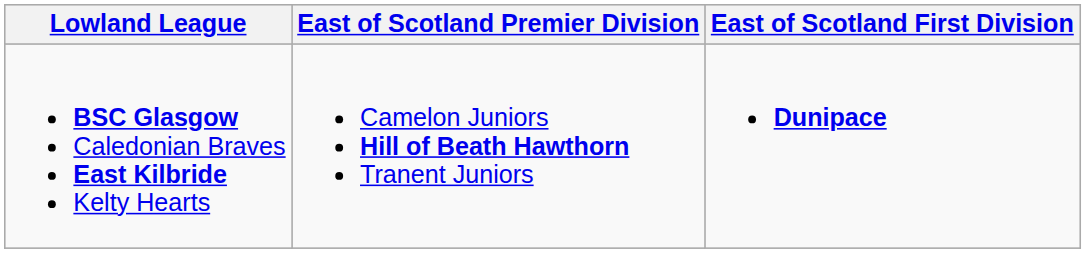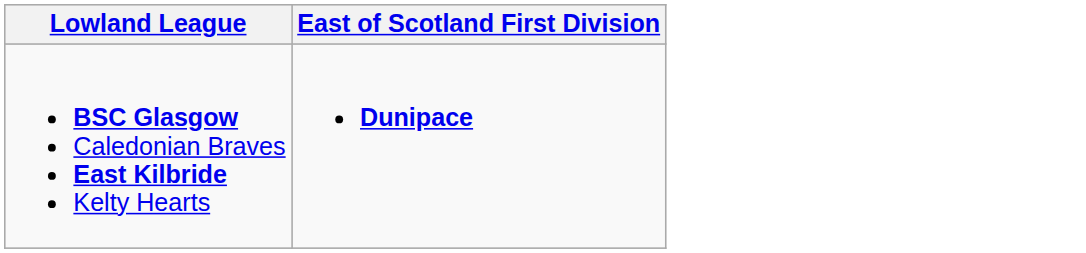- column: East of Scotland Premier Division | Camelon Juniors Hill of Beath Hawthorn Tranent Juniors
